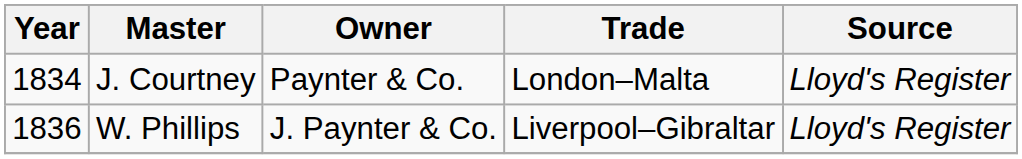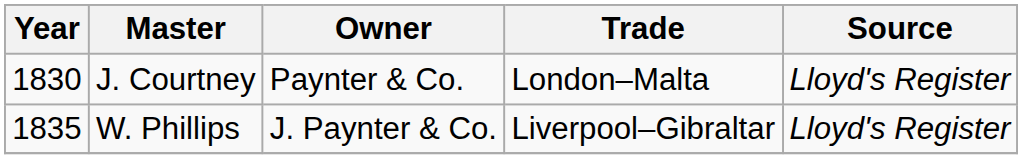J. Courtney | Year: 1834 -> 1830
W. Phillips | Year: 1836 -> 1835
